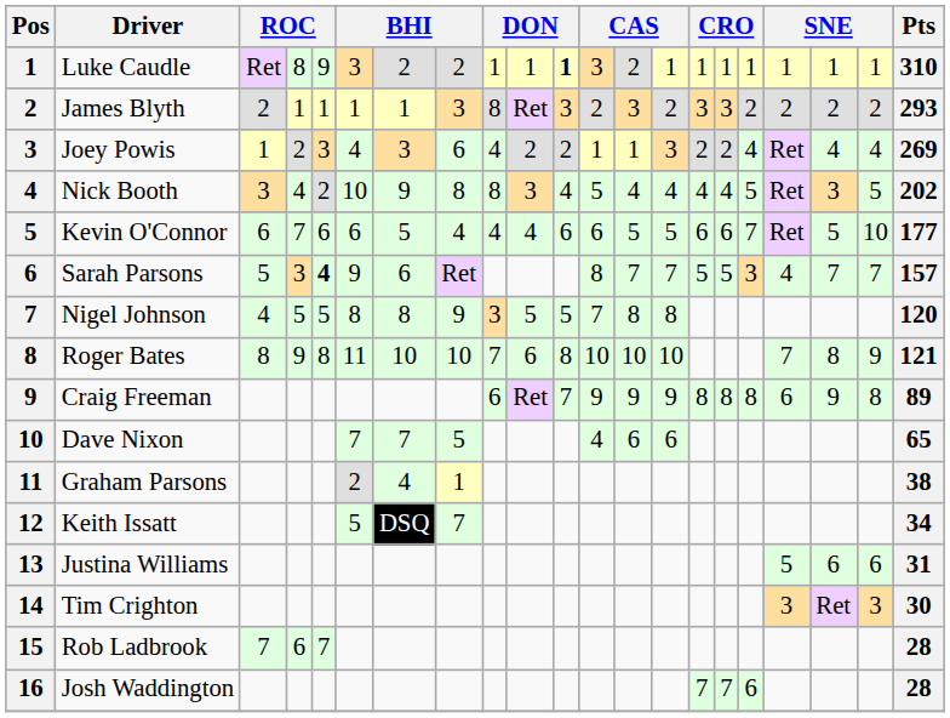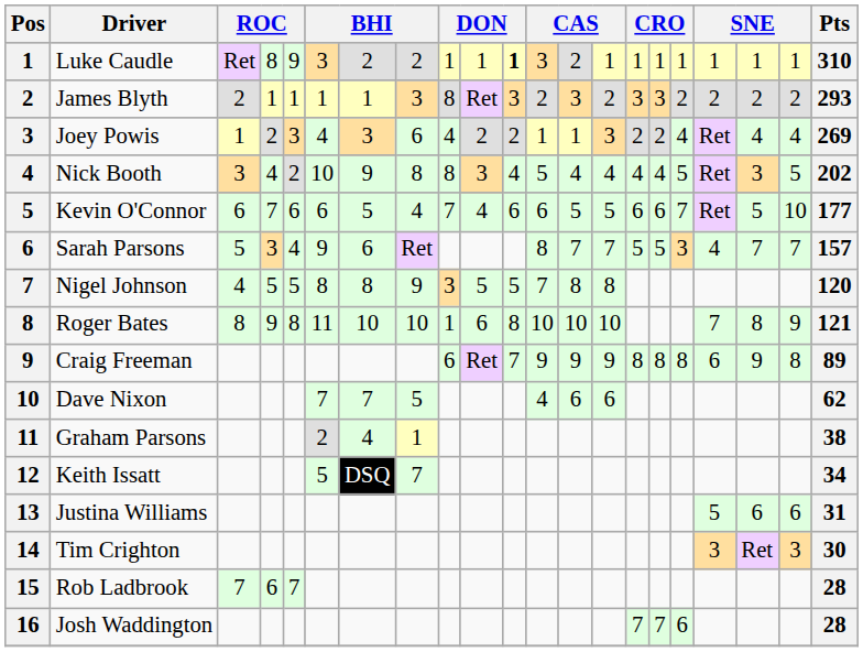Kevin O'Connor | column 9: 4 -> 7
Sarah Parsons | column 5: bold -> normal
Roger Bates | column 9: 7 -> 1
Dave Nixon | Pts: 65 -> 62
